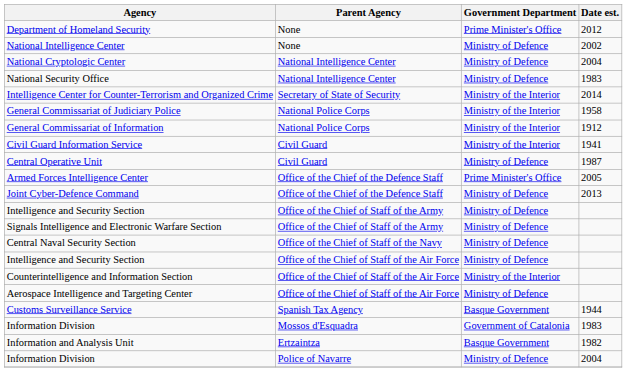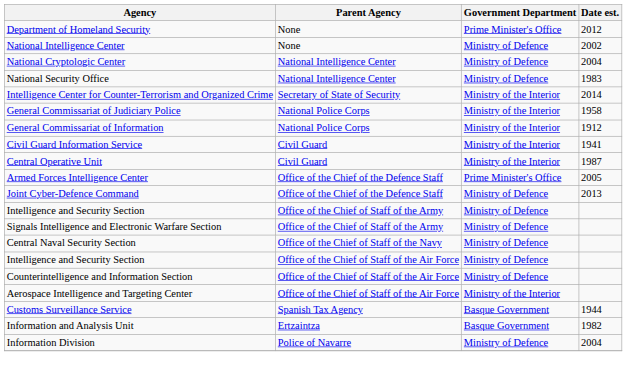Central Operative Unit | Government Department: Ministry of Defence -> Ministry of the Interior
Counterintelligence and Information Section | Government Department: Ministry of the Interior -> Ministry of Defence
Aerospace Intelligence and Targeting Center | Government Department: Ministry of Defence -> Ministry of the Interior
- row: Information Division | Mossos d'Esquadra | Government of Catalonia | 1983
